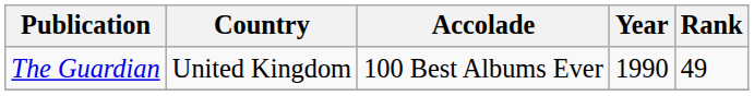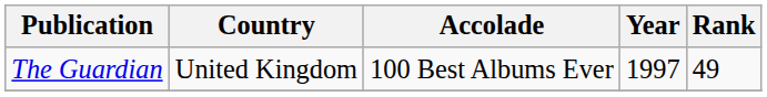The Guardian | Year: 1990 -> 1997
